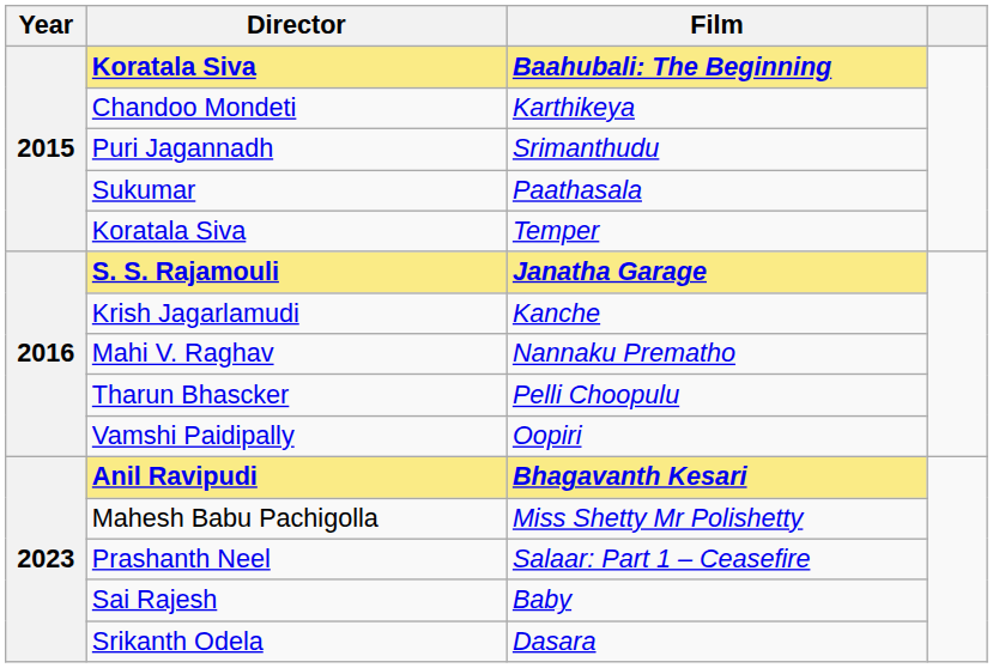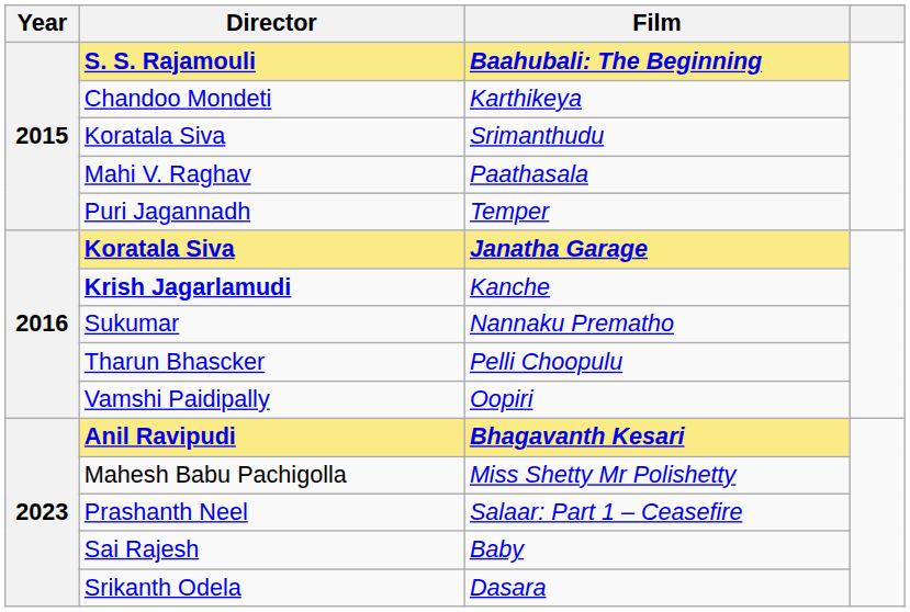Baahubali: The Beginning | Director: Koratala Siva -> S. S. Rajamouli
Srimanthudu | Director: Puri Jagannadh -> Koratala Siva
Paathasala | Director: Sukumar -> Mahi V. Raghav
Temper | Director: Koratala Siva -> Puri Jagannadh
Janatha Garage | Director: S. S. Rajamouli -> Koratala Siva
Kanche | Director: normal -> bold
Nannaku Prematho | Director: Mahi V. Raghav -> Sukumar
